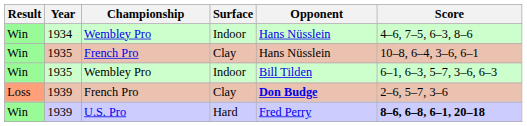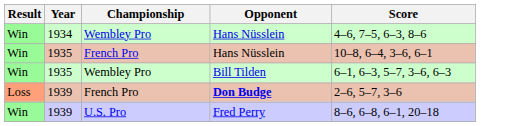- column: Surface | Indoor | Clay | Indoor | Clay | Hard
1939 / U.S. Pro | Score: bold -> normal
